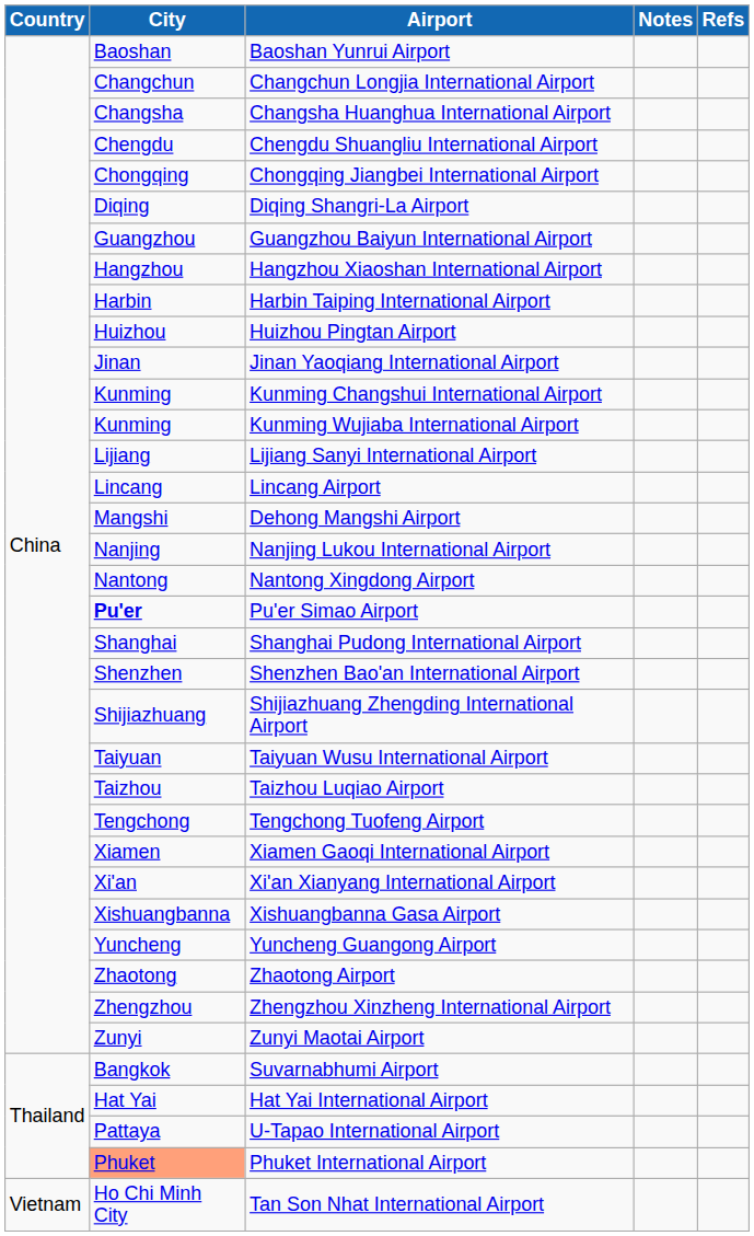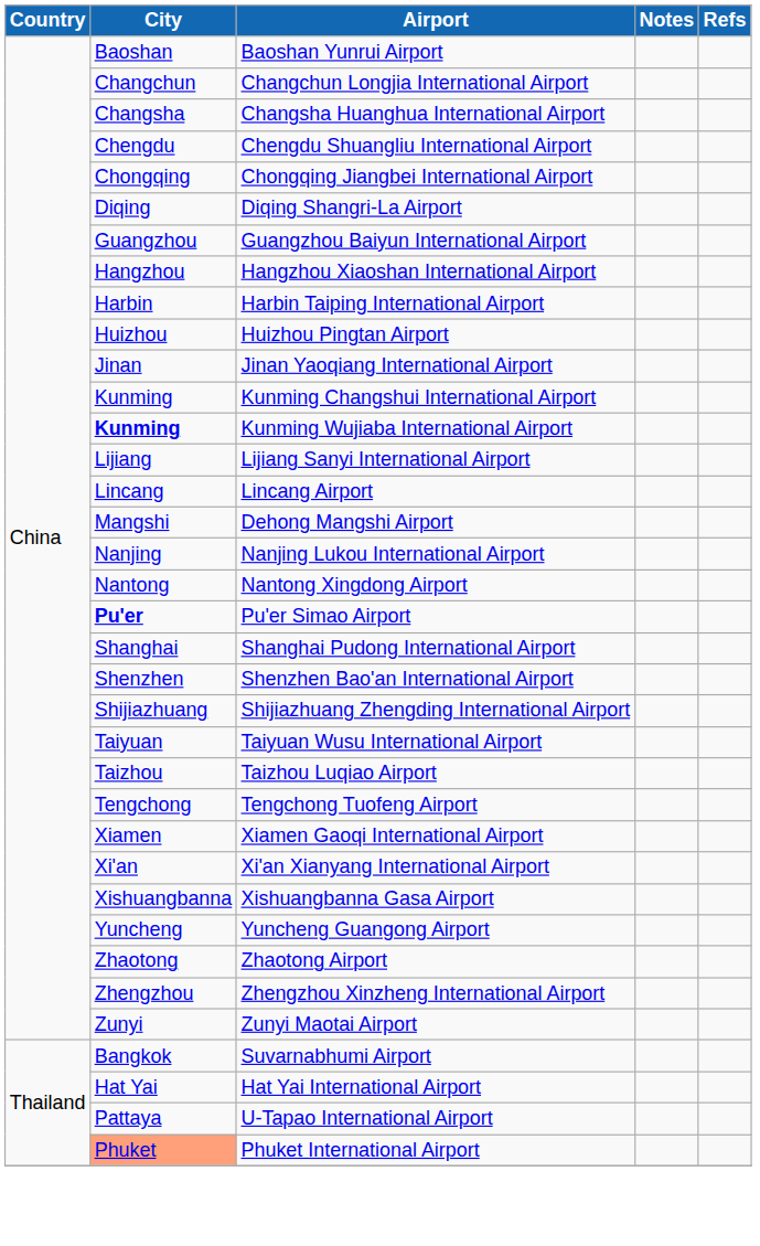Kunming Wujiaba International Airport | City: normal -> bold
- row: Vietnam | Ho Chi Minh City | Tan Son Nhat International Airport
